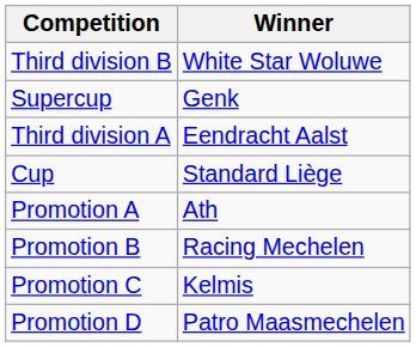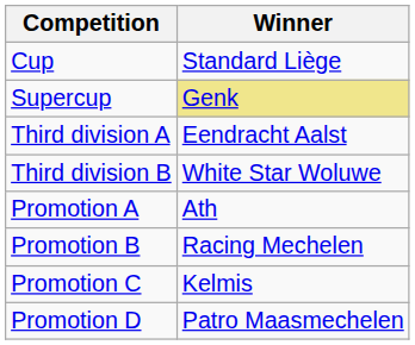rows swapped: Cup <-> Third division B
Supercup | Winner: no background -> khaki background
